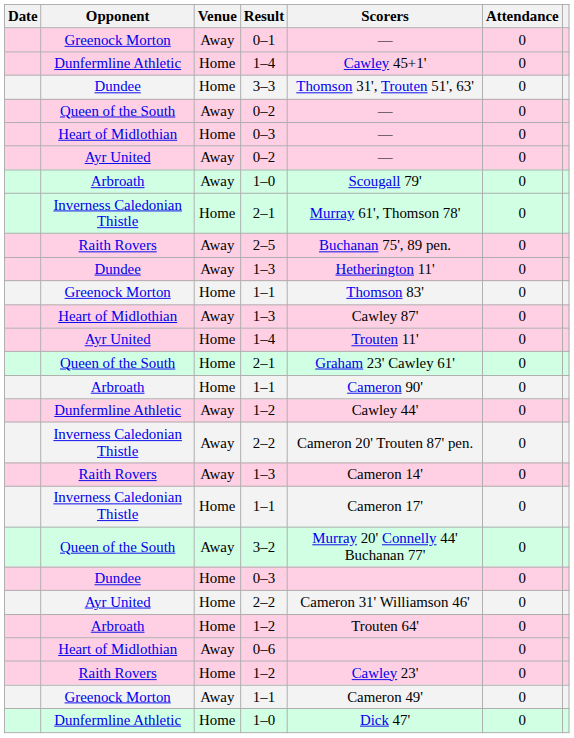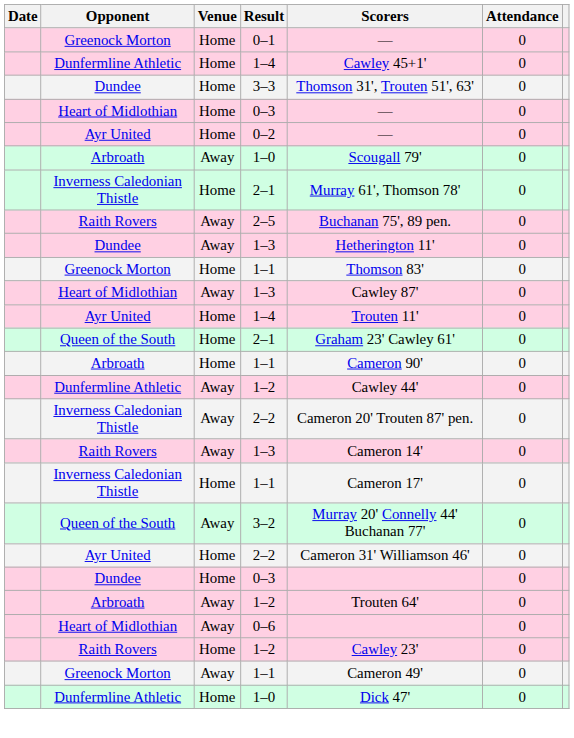0–1 | Venue: Away -> Home
- row: Queen of the South | Away | 0–2 | — | 0
Ayr United / 0–2 | Venue: Away -> Home
rows swapped: Dundee / 0–3 <-> Ayr United / 2–2
Arbroath / 1–2 | Venue: Home -> Away
